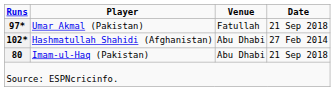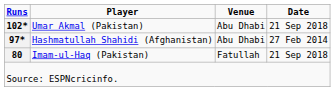Umar Akmal (Pakistan) | Runs: 97* -> 102*
Umar Akmal (Pakistan) | Venue: Fatullah -> Abu Dhabi
Hashmatullah Shahidi (Afghanistan) | Runs: 102* -> 97*
Imam-ul-Haq (Pakistan) | Venue: Abu Dhabi -> Fatullah
